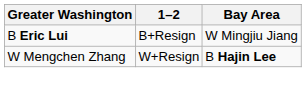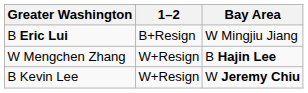+ row: B Kevin Lee | W+Resign | W Jeremy Chiu
